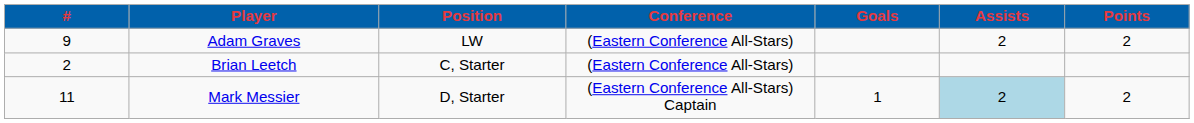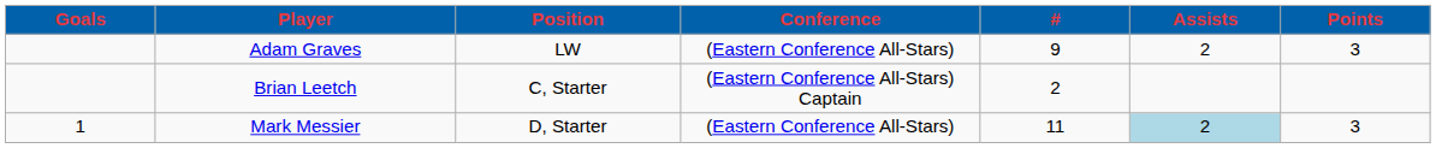columns swapped: # <-> Goals
Adam Graves | Points: 2 -> 3
Brian Leetch | Conference: (Eastern Conference All-Stars) -> (Eastern Conference All-Stars) Captain
Mark Messier | Conference: (Eastern Conference All-Stars) Captain -> (Eastern Conference All-Stars)
Mark Messier | Points: 2 -> 3
